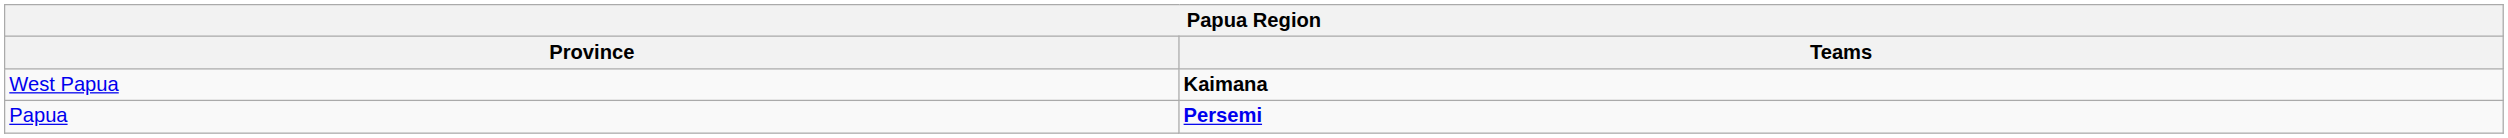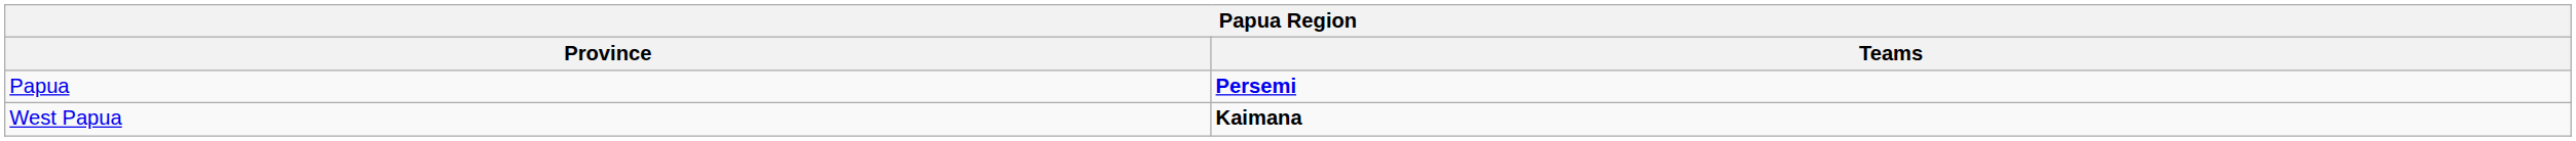rows swapped: West Papua <-> Papua
